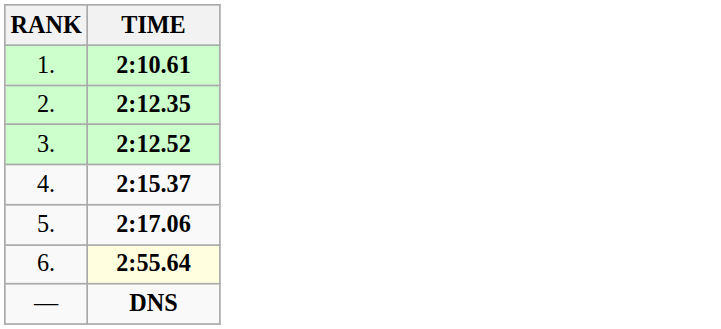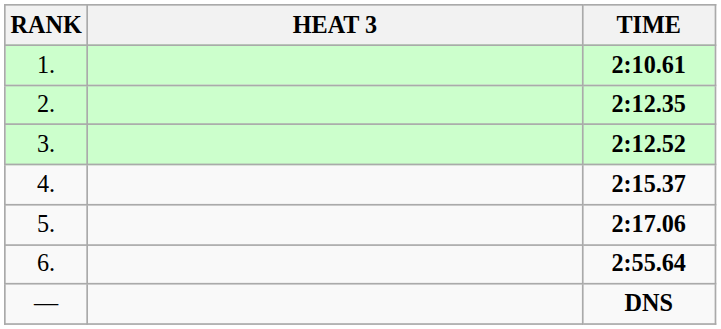+ column: HEAT 3
6. | TIME: lightyellow background -> no background
